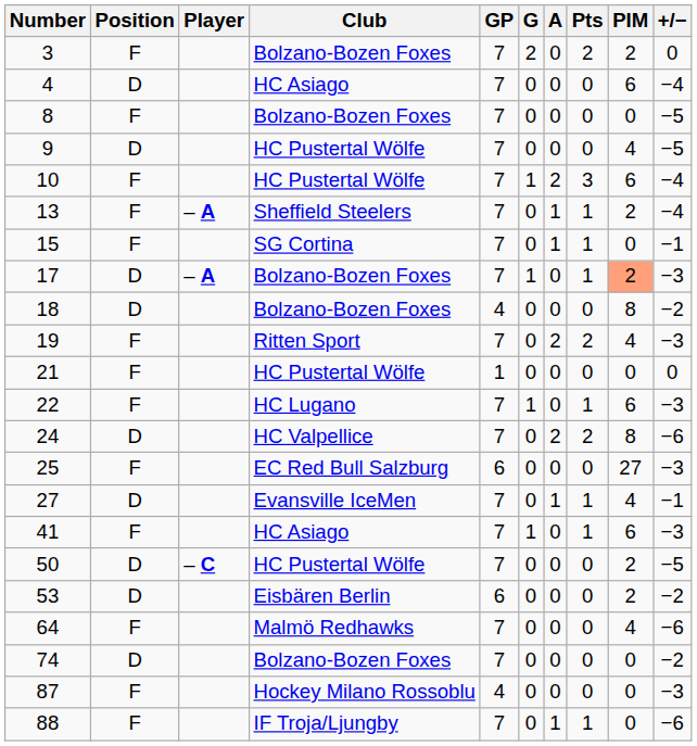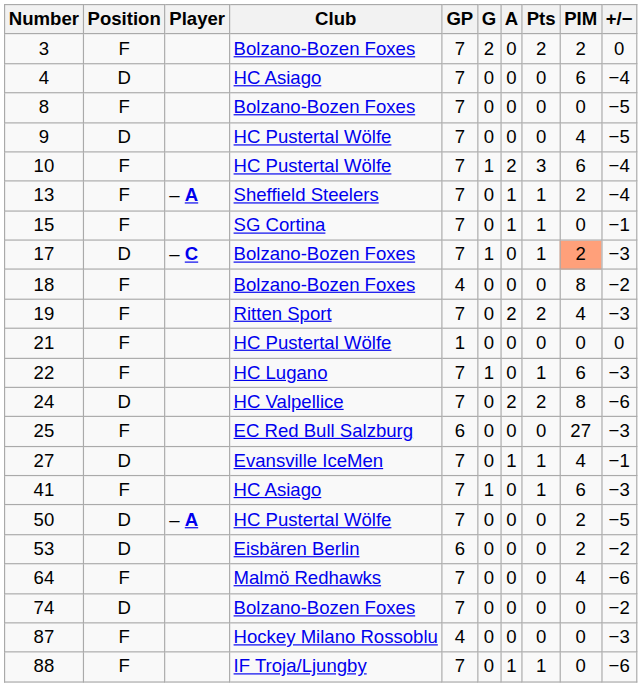17 | Player: – A -> – C
18 | Position: D -> F
50 | Player: – C -> – A
